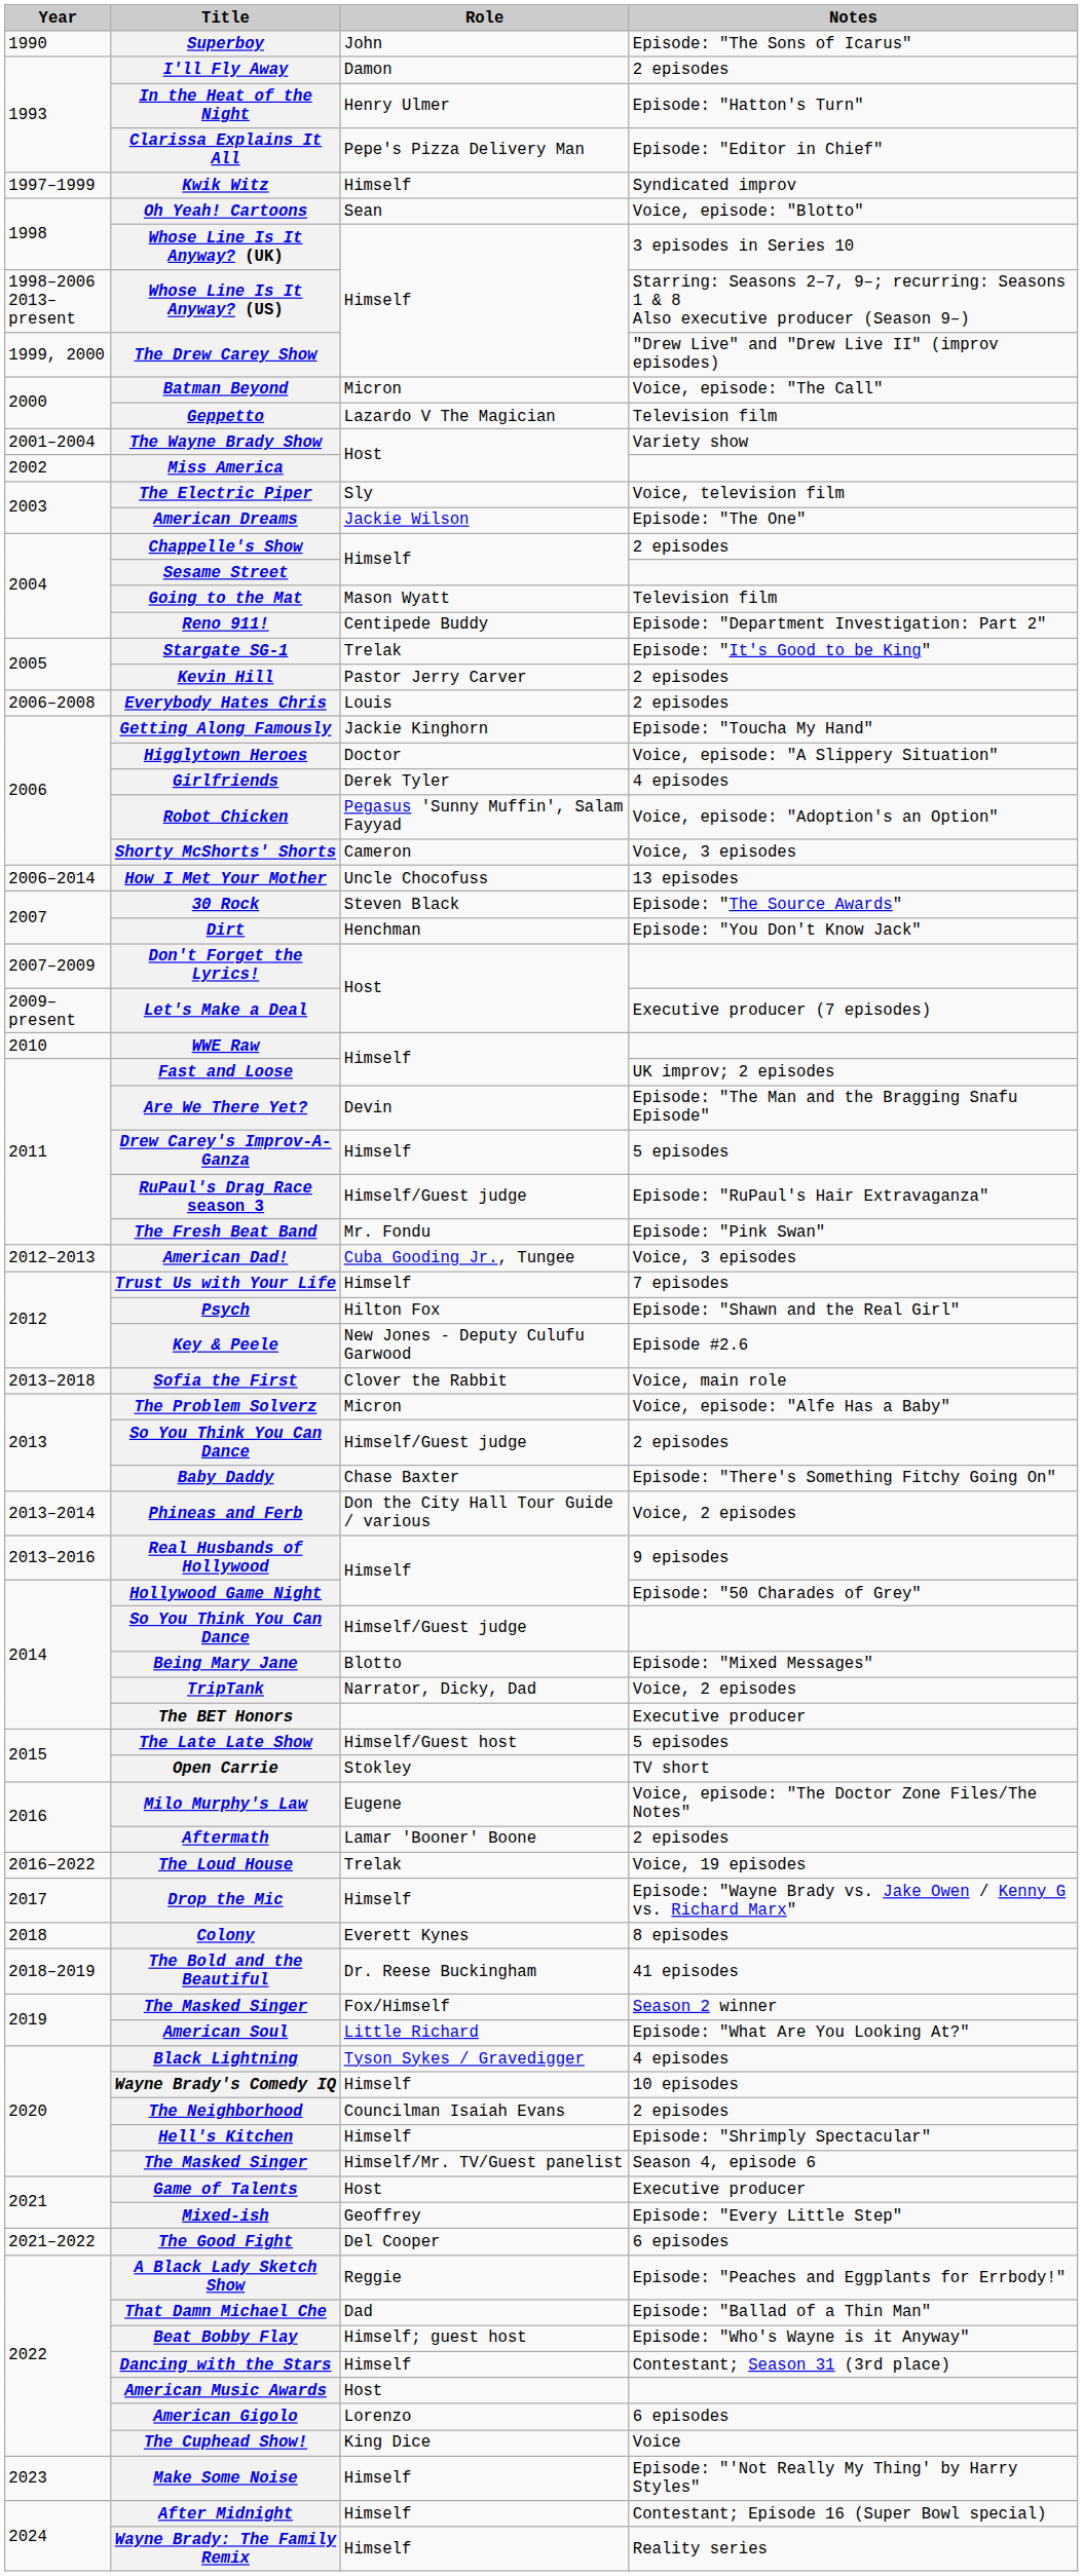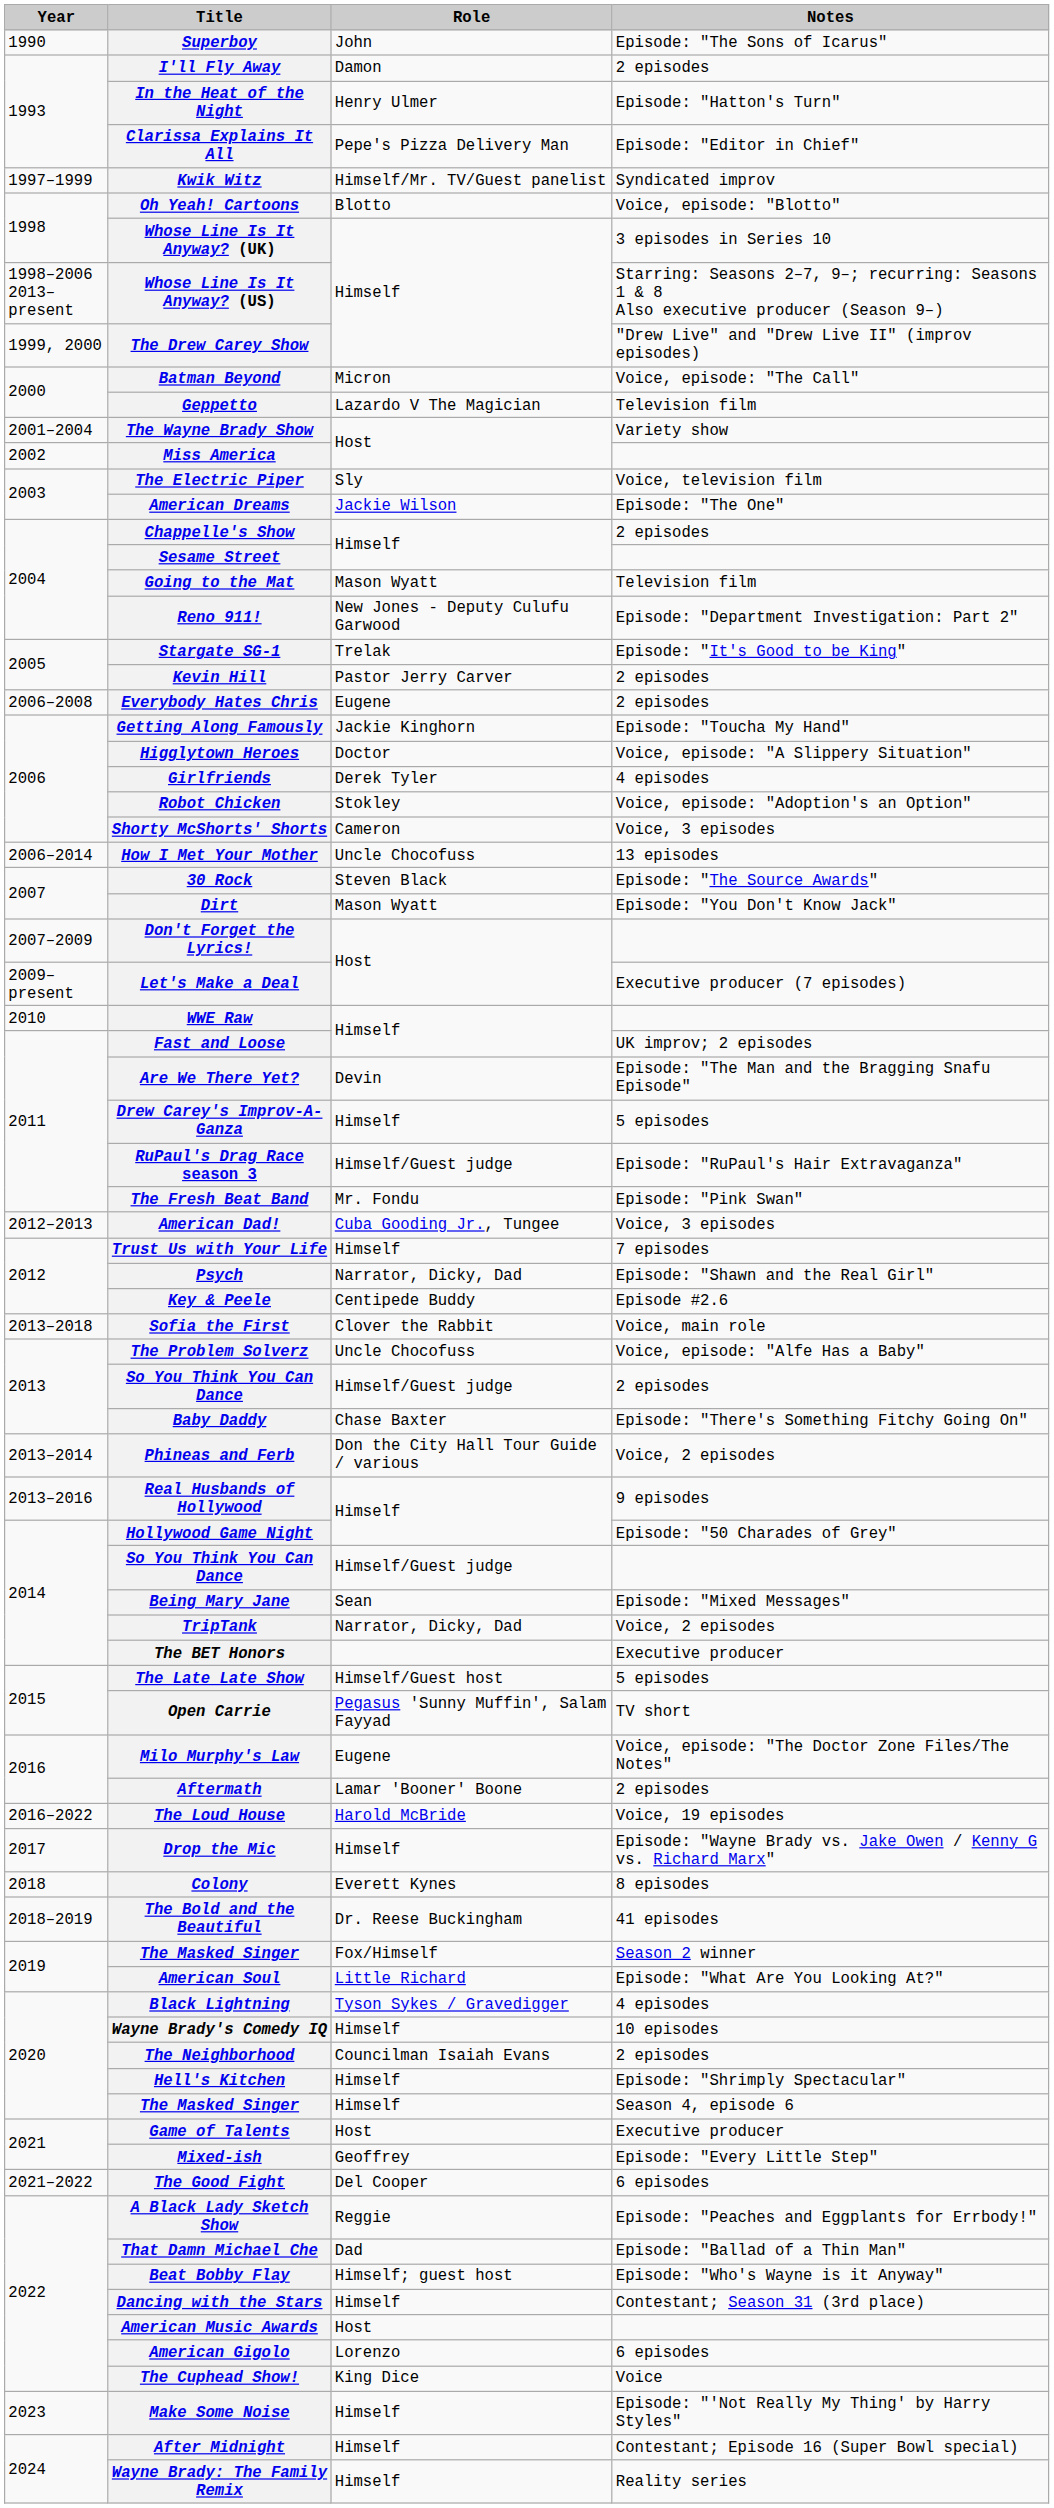Kwik Witz | Role: Himself -> Himself/Mr. TV/Guest panelist
Oh Yeah! Cartoons | Role: Sean -> Blotto
Reno 911! | Role: Centipede Buddy -> New Jones - Deputy Culufu Garwood
Everybody Hates Chris | Role: Louis -> Eugene
Robot Chicken | Role: Pegasus 'Sunny Muffin', Salam Fayyad -> Stokley
Dirt | Role: Henchman -> Mason Wyatt
Psych | Role: Hilton Fox -> Narrator, Dicky, Dad
Key & Peele | Role: New Jones - Deputy Culufu Garwood -> Centipede Buddy
The Problem Solverz | Role: Micron -> Uncle Chocofuss
Being Mary Jane | Role: Blotto -> Sean
Open Carrie | Role: Stokley -> Pegasus 'Sunny Muffin', Salam Fayyad
The Loud House | Role: Trelak -> Harold McBride
The Masked Singer / Season 4, episode 6 | Role: Himself/Mr. TV/Guest panelist -> Himself
